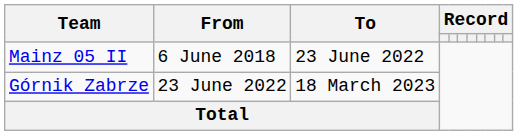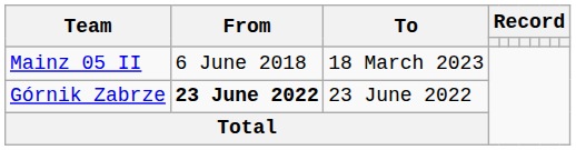Mainz 05 II | To: 23 June 2022 -> 18 March 2023
Górnik Zabrze | From: normal -> bold
Górnik Zabrze | To: 18 March 2023 -> 23 June 2022
